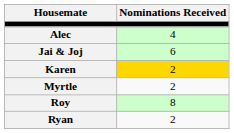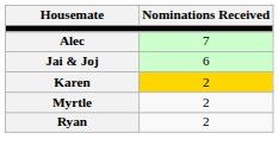Alec | Nominations Received: 4 -> 7
- row: Roy | 8
